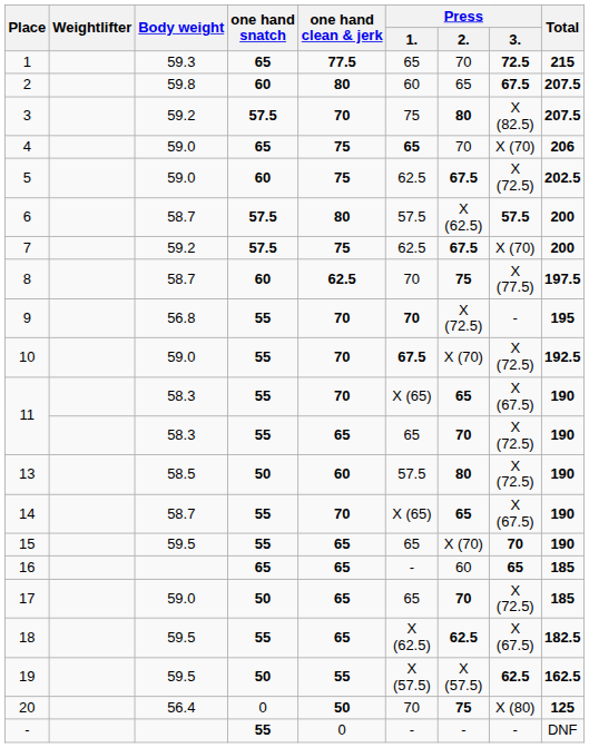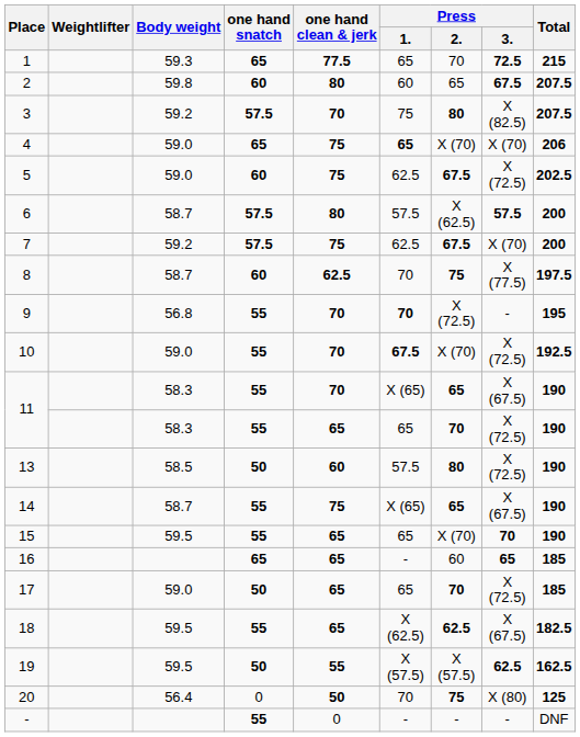4 | Press / 2.: 70 -> X (70)
14 | one hand clean & jerk: 70 -> 75
